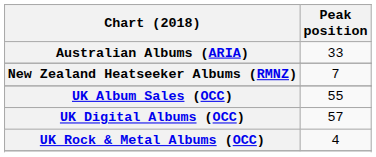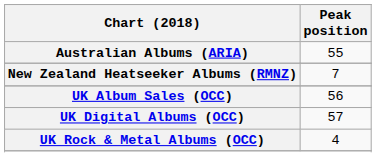Australian Albums (ARIA) | Peak position: 33 -> 55
UK Album Sales (OCC) | Peak position: 55 -> 56
